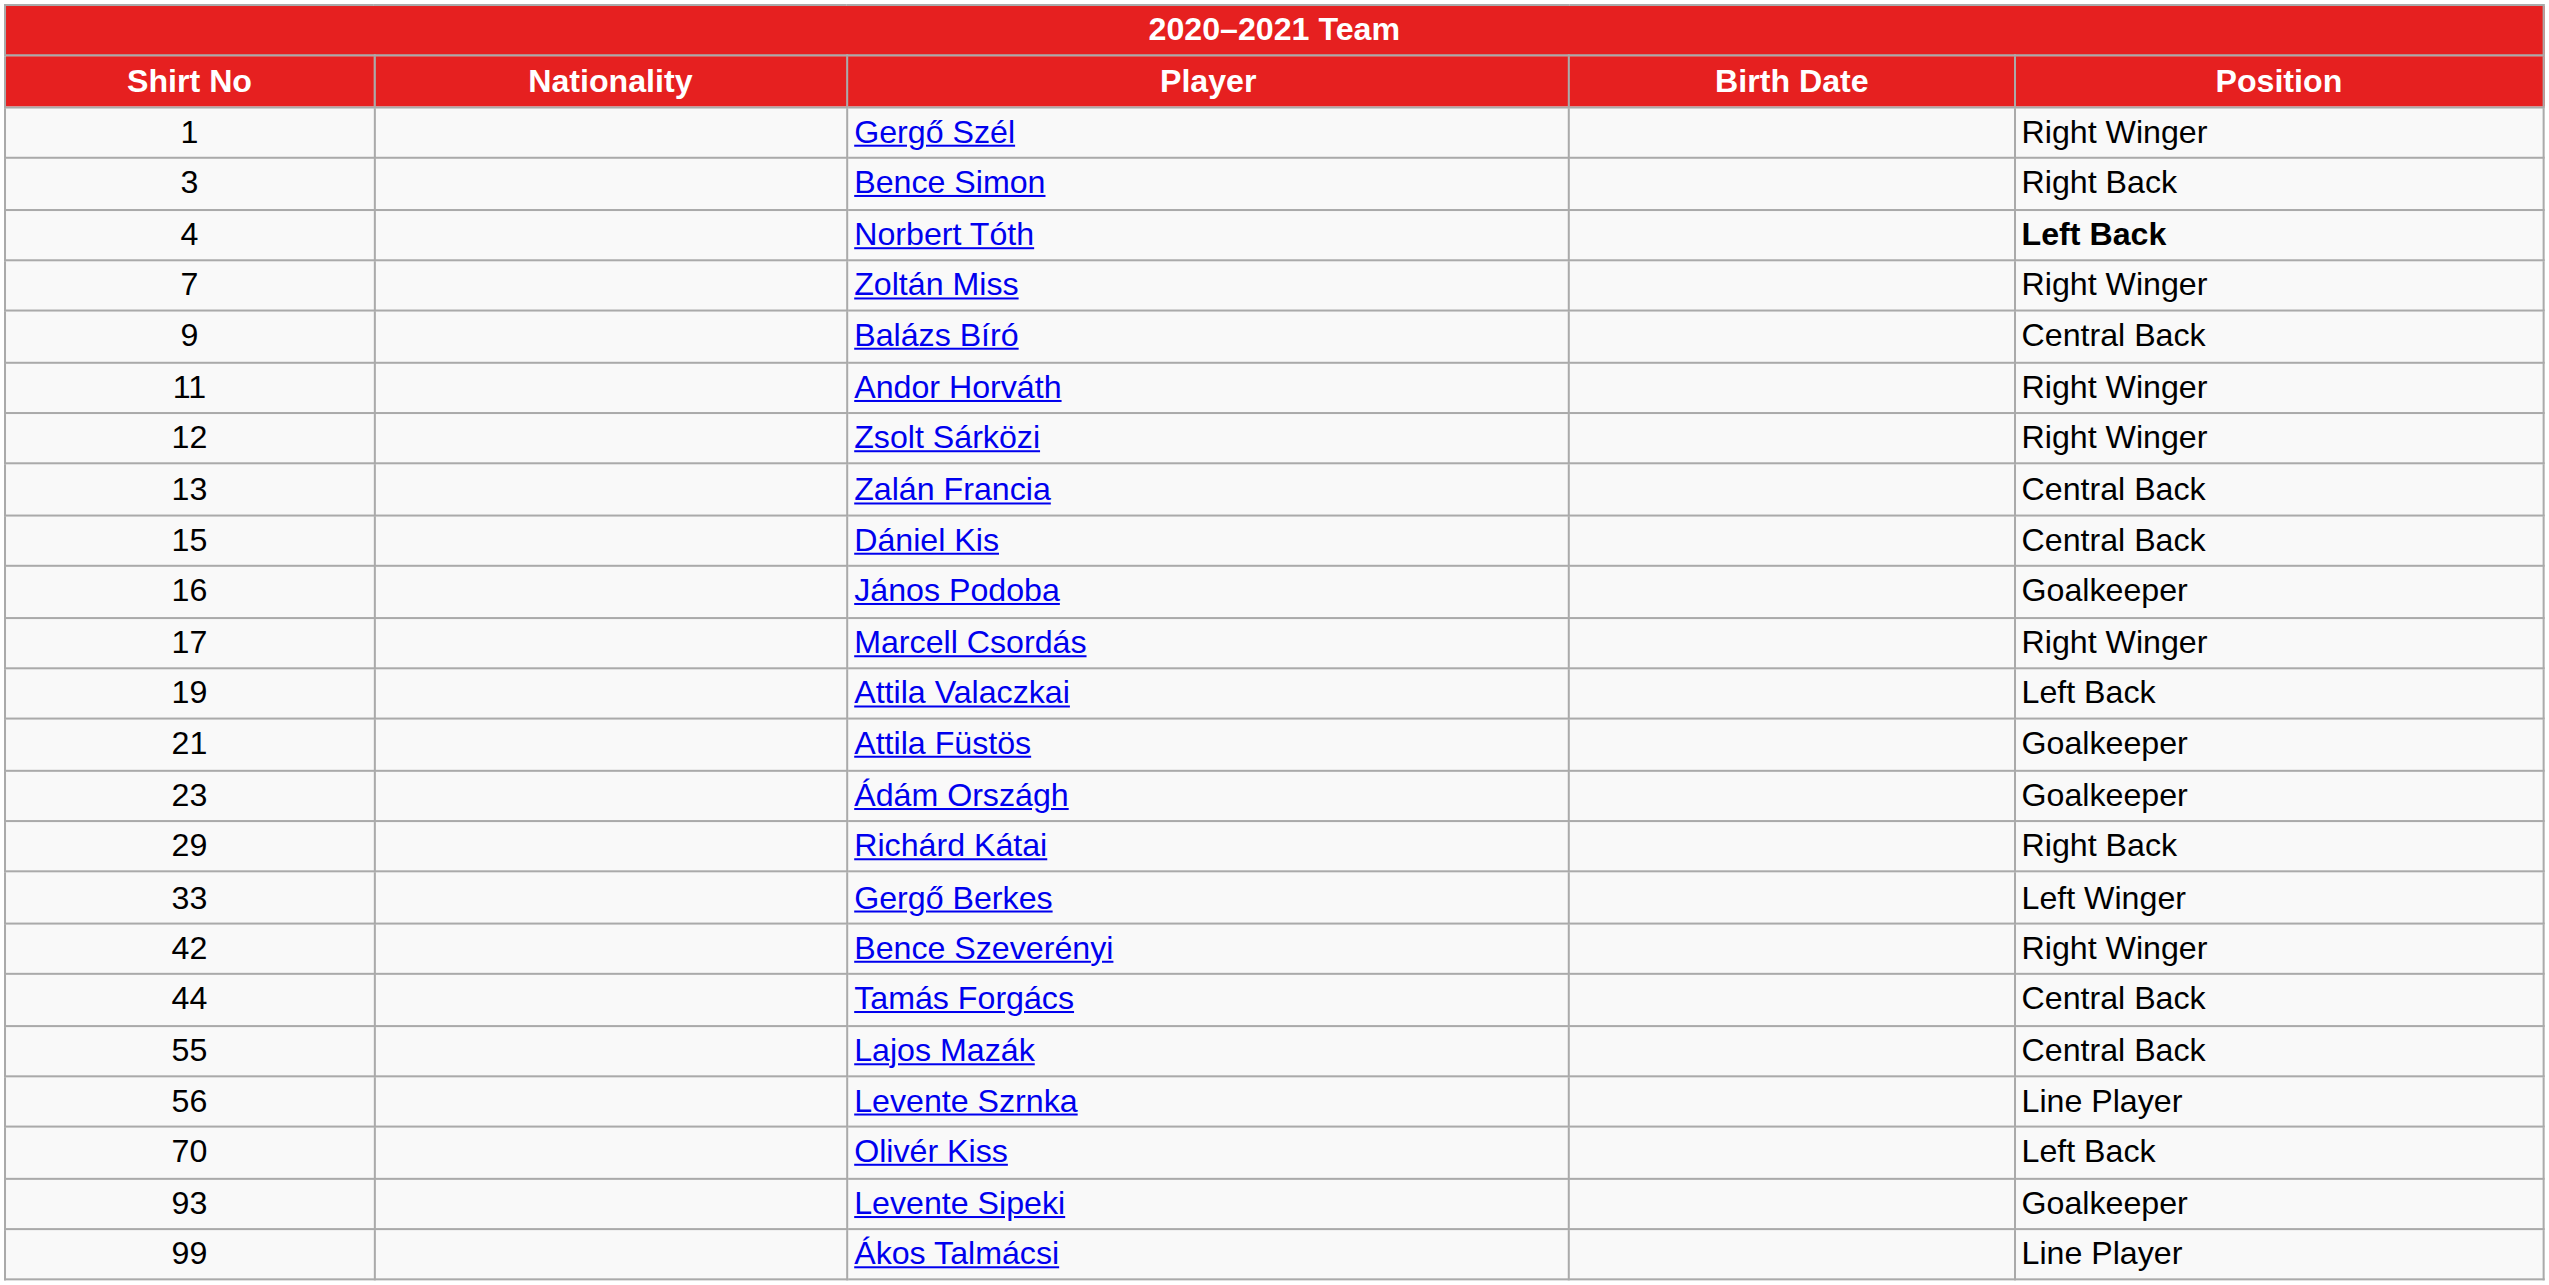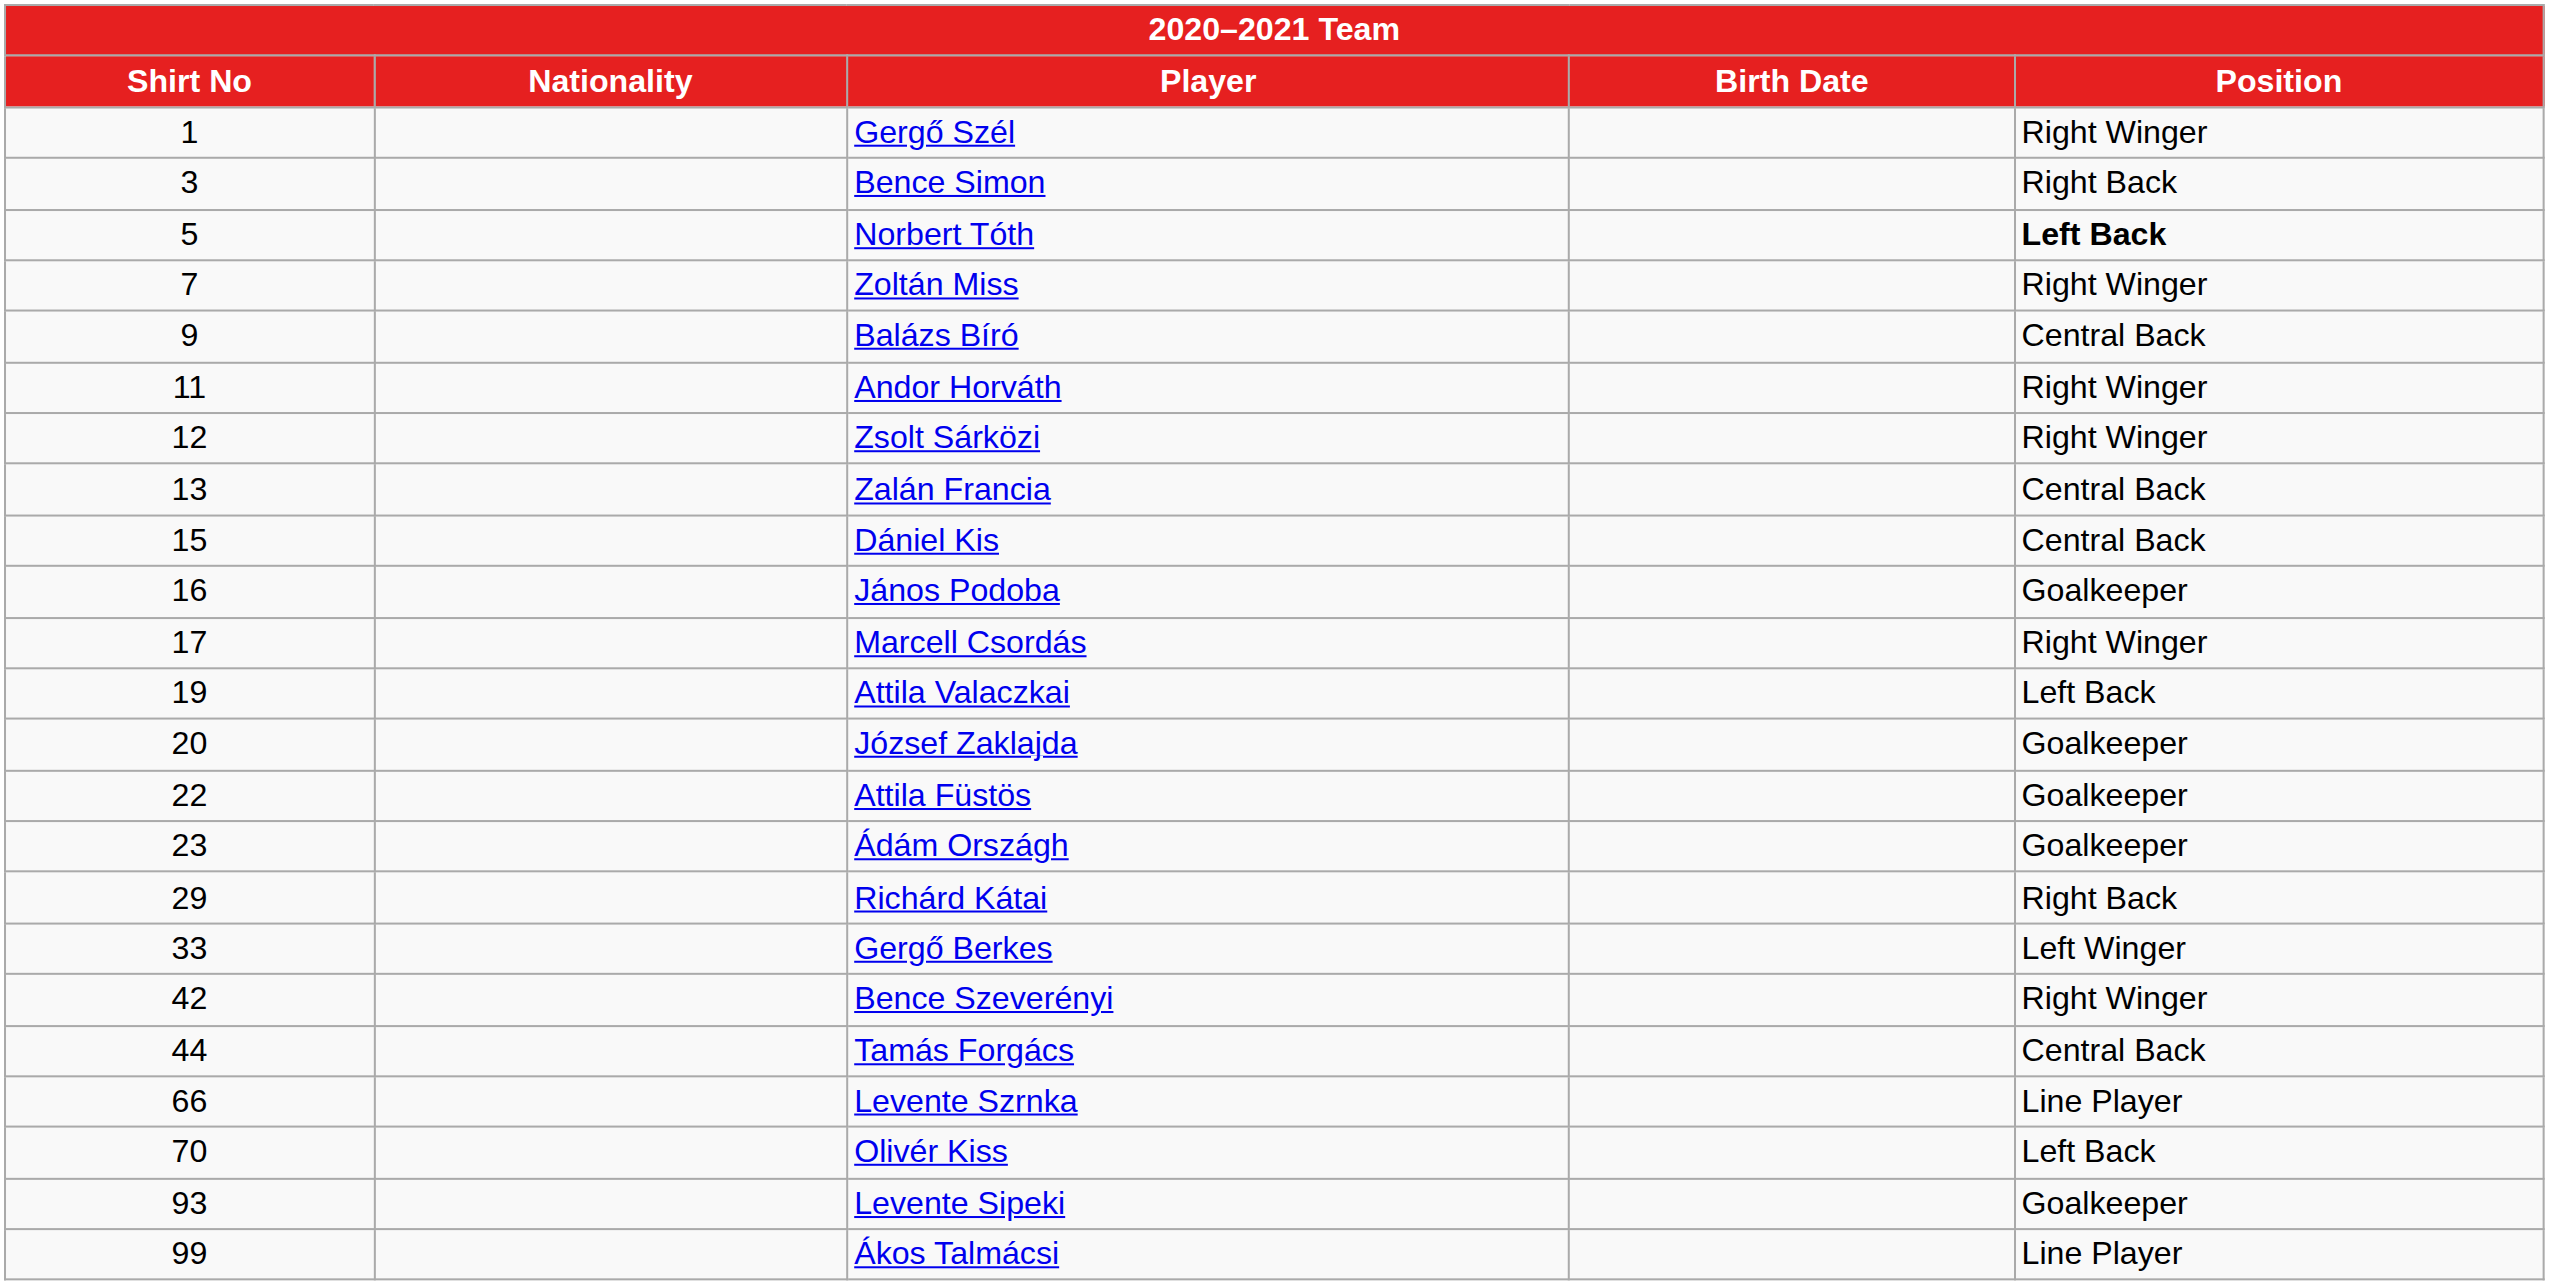Norbert Tóth | Shirt No: 4 -> 5
+ row: 20 | József Zaklajda | Goalkeeper
Attila Füstös | Shirt No: 21 -> 22
- row: 55 | Lajos Mazák | Central Back
Levente Szrnka | Shirt No: 56 -> 66
